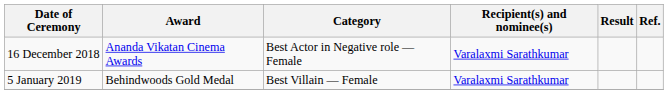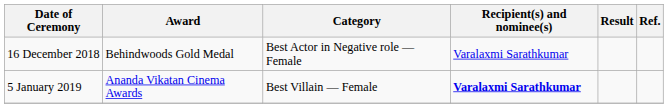16 December 2018 | Award: Ananda Vikatan Cinema Awards -> Behindwoods Gold Medal
5 January 2019 | Award: Behindwoods Gold Medal -> Ananda Vikatan Cinema Awards
5 January 2019 | Recipient(s) and nominee(s): normal -> bold
